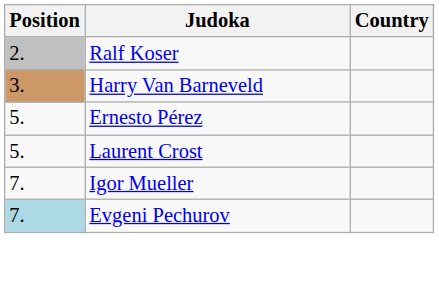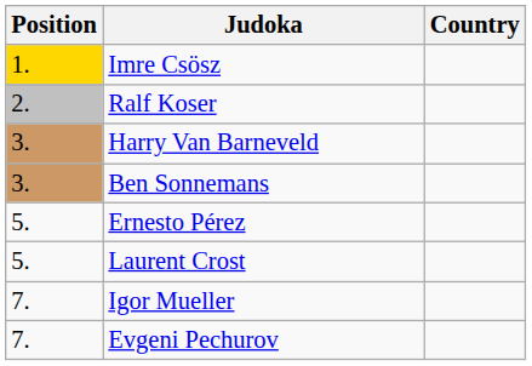+ row: 1. | Imre Csösz
+ row: 3. | Ben Sonnemans
Evgeni Pechurov | Position: lightblue background -> no background
